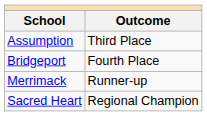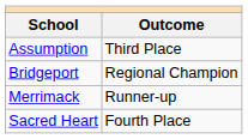Bridgeport | Outcome: Fourth Place -> Regional Champion
Sacred Heart | Outcome: Regional Champion -> Fourth Place
